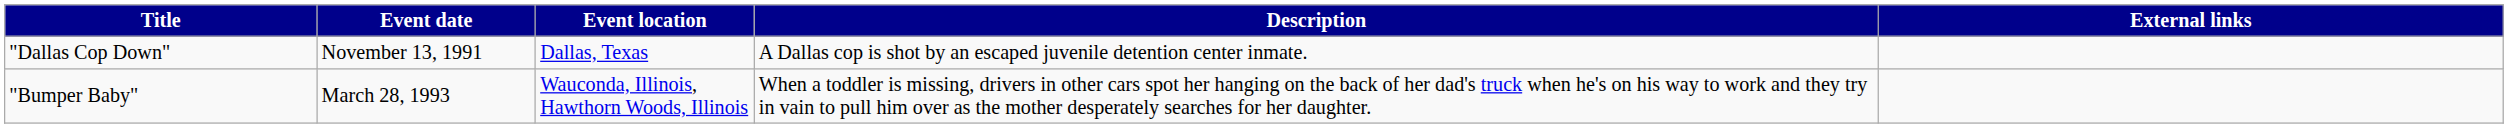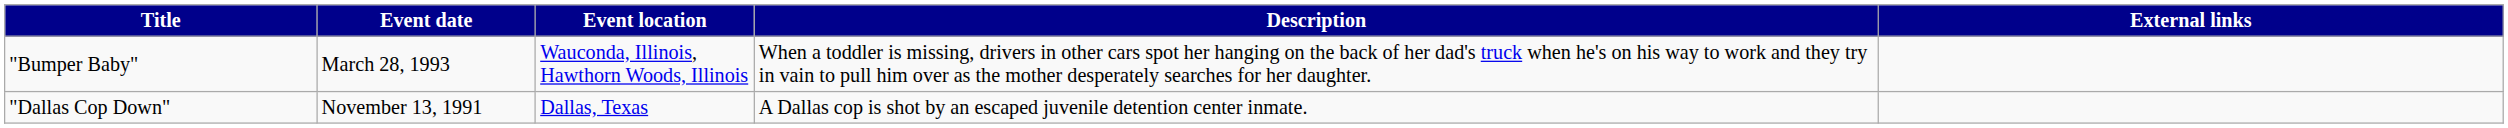rows swapped: "Bumper Baby" <-> "Dallas Cop Down"
